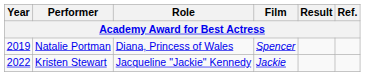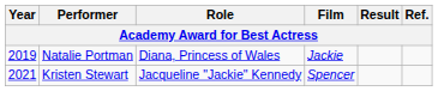Natalie Portman | Film: Spencer -> Jackie
Kristen Stewart | Year: 2022 -> 2021
Kristen Stewart | Film: Jackie -> Spencer
